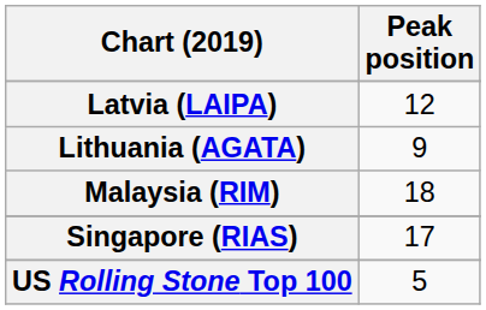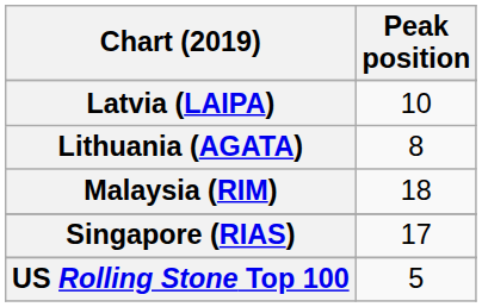Latvia (LAIPA) | Peak position: 12 -> 10
Lithuania (AGATA) | Peak position: 9 -> 8
